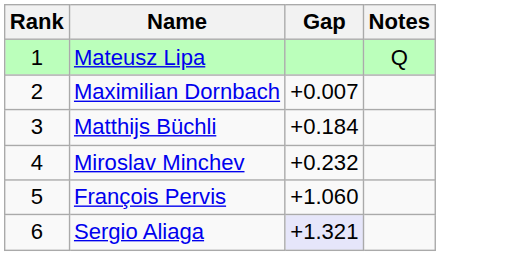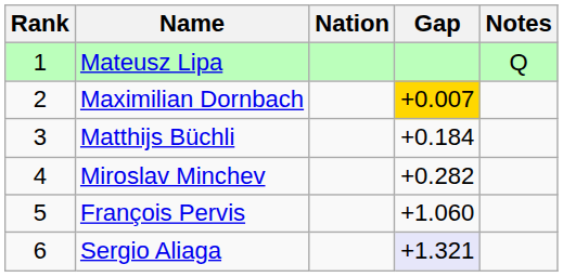+ column: Nation
Maximilian Dornbach | Gap: no background -> gold background
Miroslav Minchev | Gap: +0.232 -> +0.282
